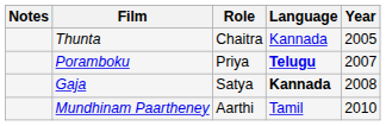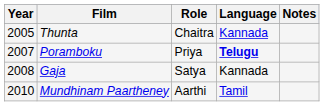columns swapped: Year <-> Notes
Gaja | Language: bold -> normal
